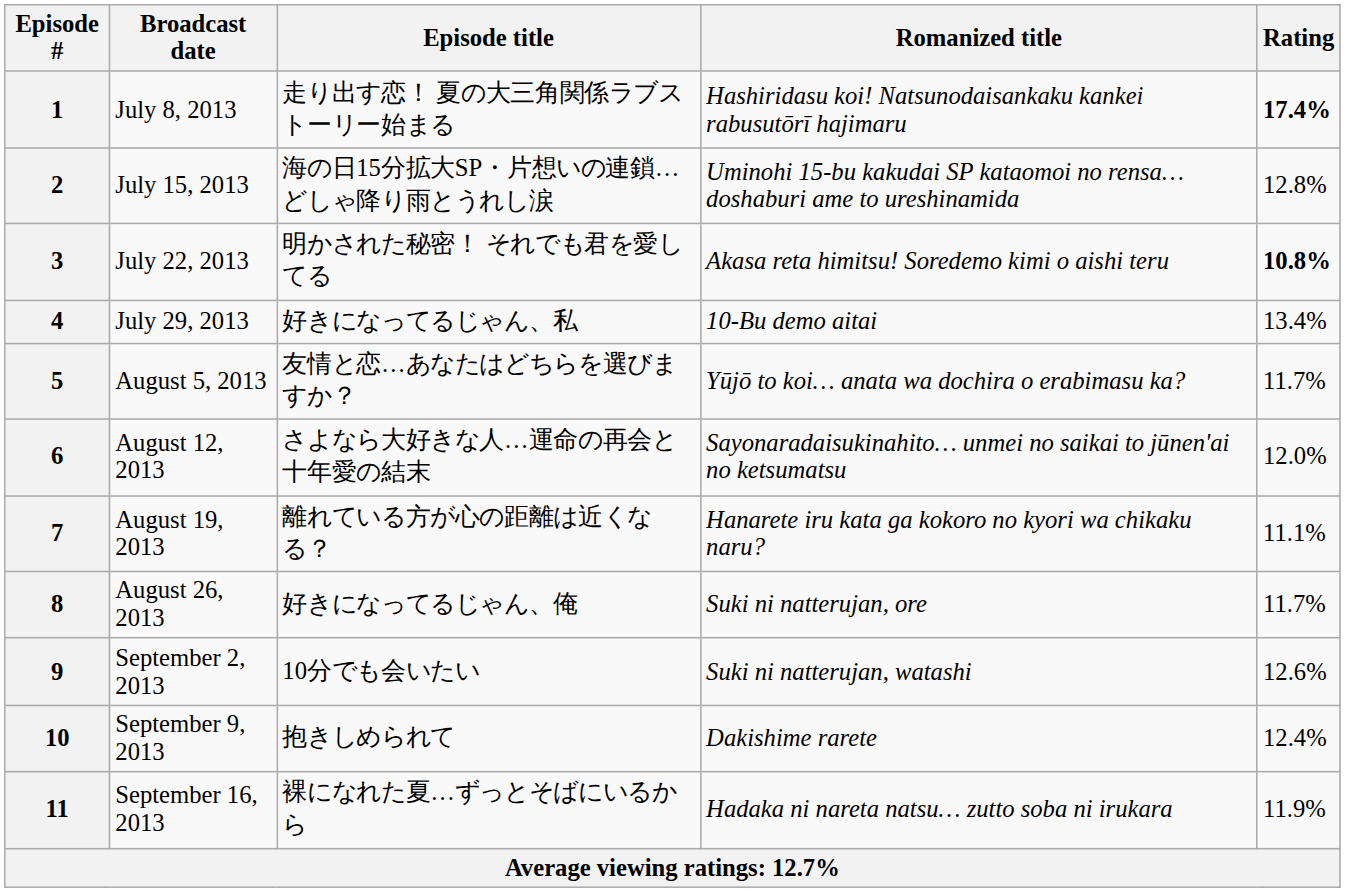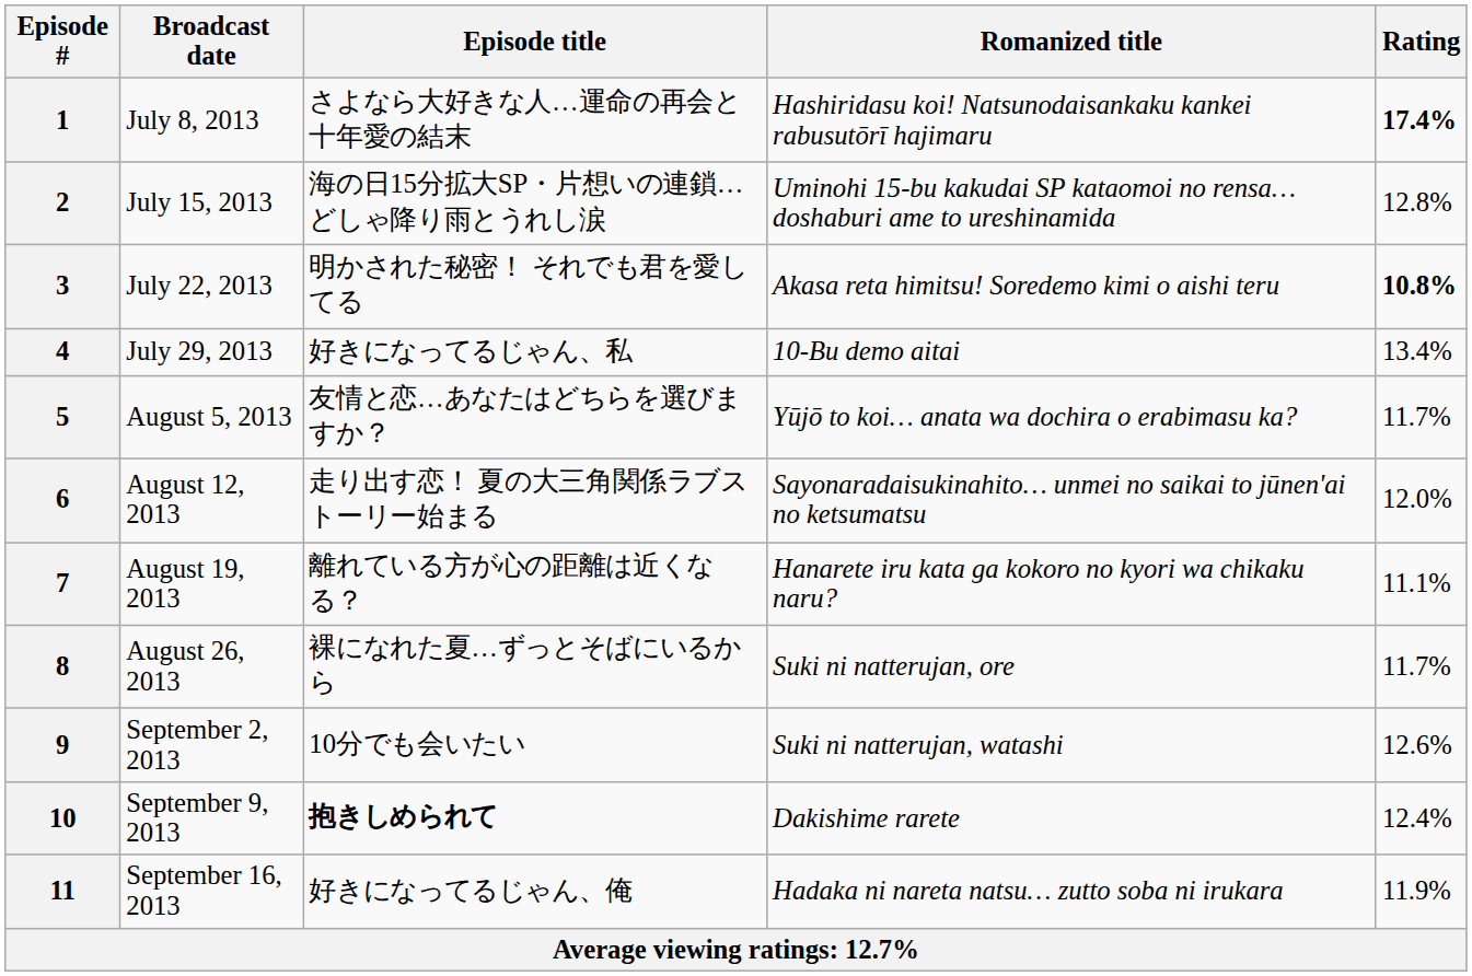1 | Episode title: 走り出す恋！ 夏の大三角関係ラブストーリー始まる -> さよなら大好きな人…運命の再会と十年愛の結末
6 | Episode title: さよなら大好きな人…運命の再会と十年愛の結末 -> 走り出す恋！ 夏の大三角関係ラブストーリー始まる
8 | Episode title: 好きになってるじゃん、俺 -> 裸になれた夏…ずっとそばにいるから
10 | Episode title: normal -> bold
11 | Episode title: 裸になれた夏…ずっとそばにいるから -> 好きになってるじゃん、俺
